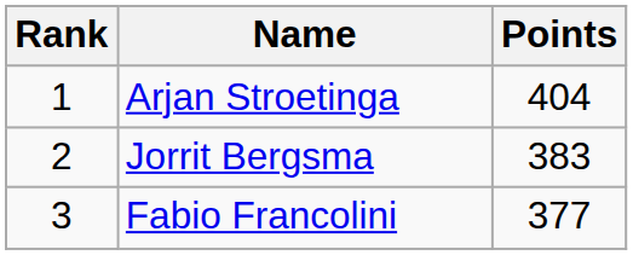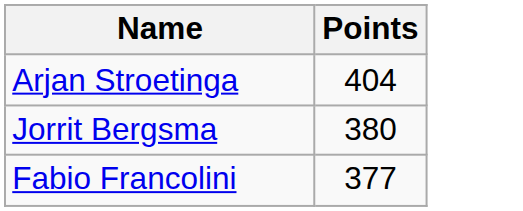- column: Rank | 1 | 2 | 3
Jorrit Bergsma | Points: 383 -> 380
